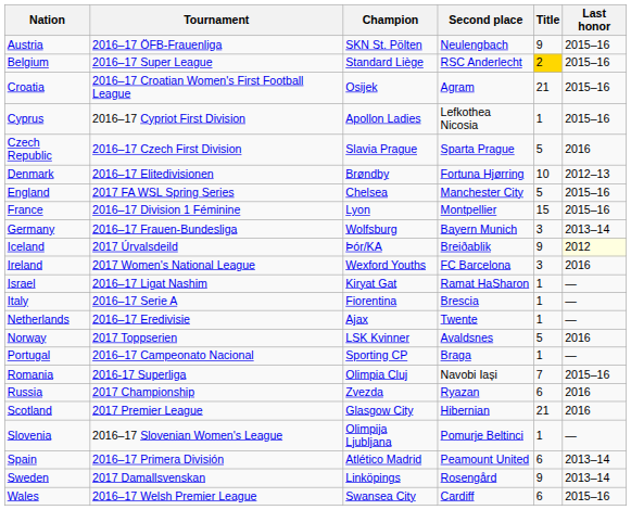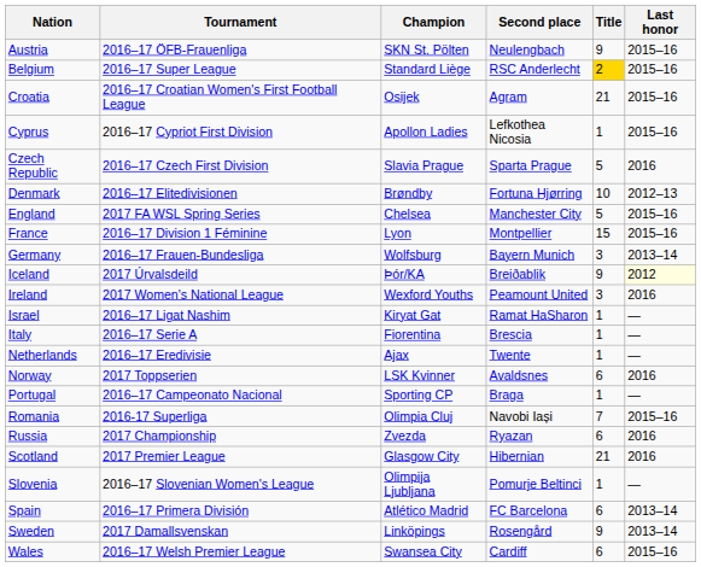Ireland | Second place: FC Barcelona -> Peamount United
Norway | Title: 5 -> 6
Spain | Second place: Peamount United -> FC Barcelona
